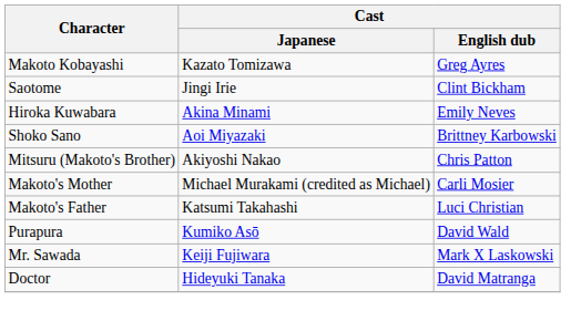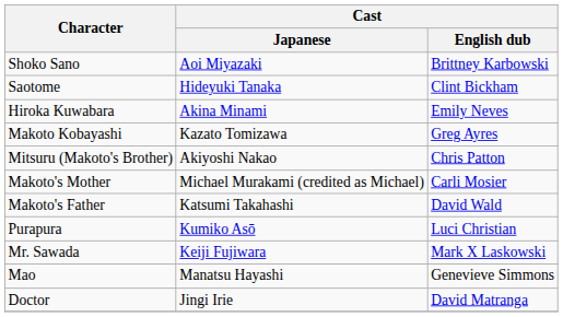rows swapped: Makoto Kobayashi <-> Shoko Sano
Saotome | Cast / Japanese: Jingi Irie -> Hideyuki Tanaka
Makoto's Father | Cast / English dub: Luci Christian -> David Wald
Purapura | Cast / English dub: David Wald -> Luci Christian
+ row: Mao | Manatsu Hayashi | Genevieve Simmons
Doctor | Cast / Japanese: Hideyuki Tanaka -> Jingi Irie
